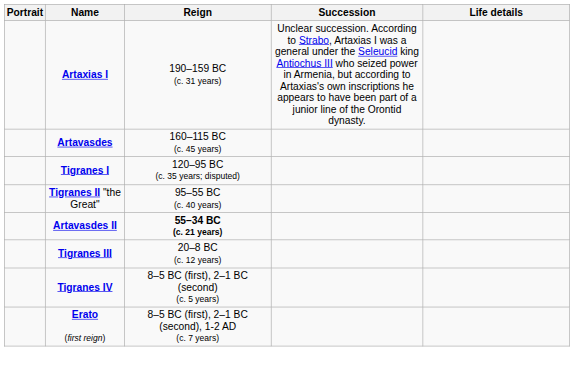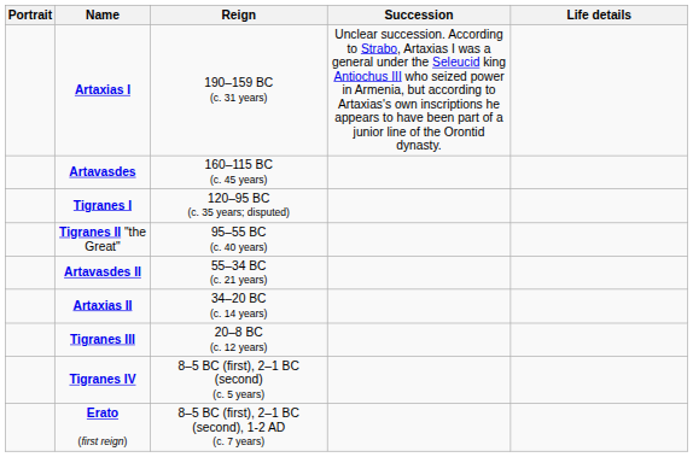Artavasdes II | Reign: bold -> normal
+ row: Artaxias II | 34–20 BC (c. 14 years)
